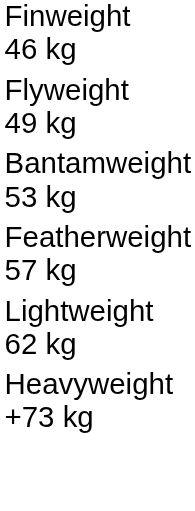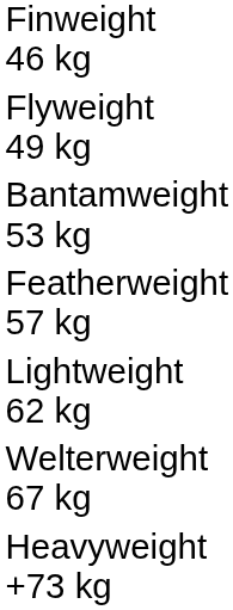+ row: Welterweight 67 kg
